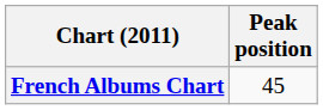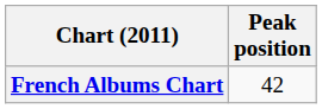French Albums Chart | Peak position: 45 -> 42
